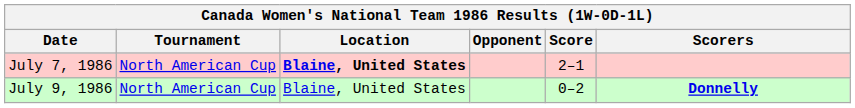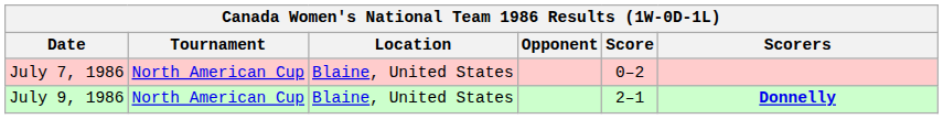July 7, 1986 | Location: bold -> normal
July 7, 1986 | Score: 2–1 -> 0–2
July 9, 1986 | Score: 0–2 -> 2–1
